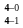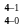rows swapped: 4–0 <-> 4–1
